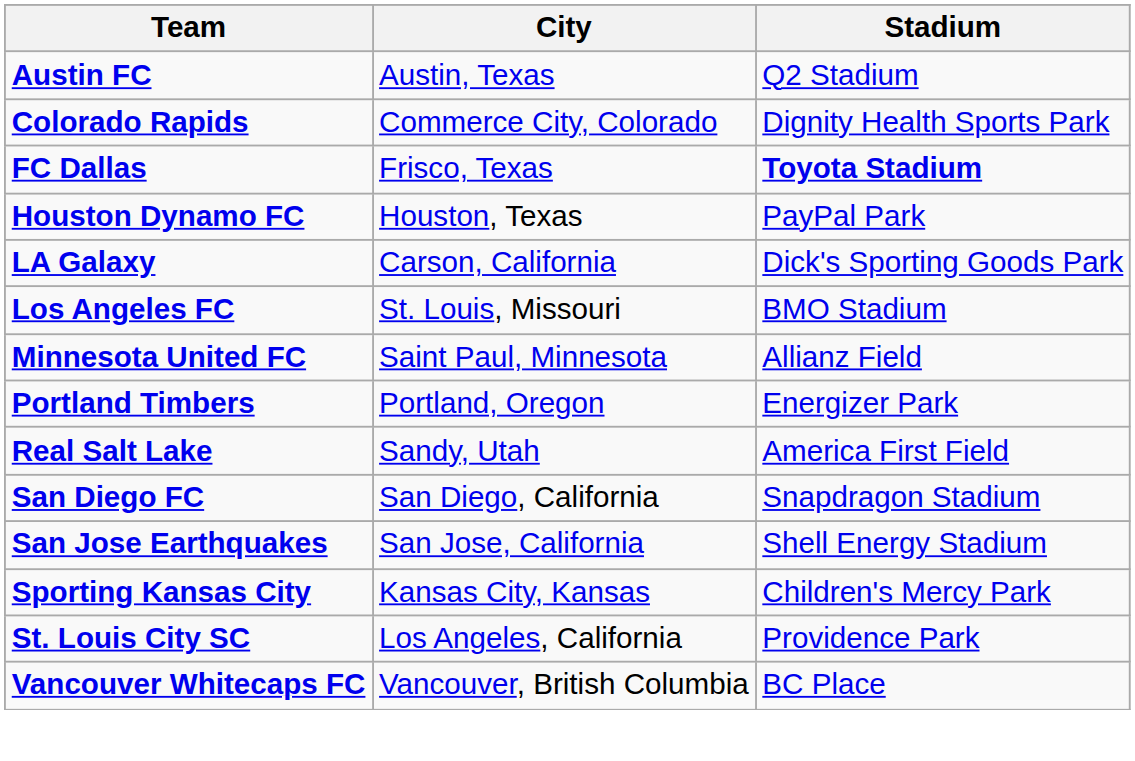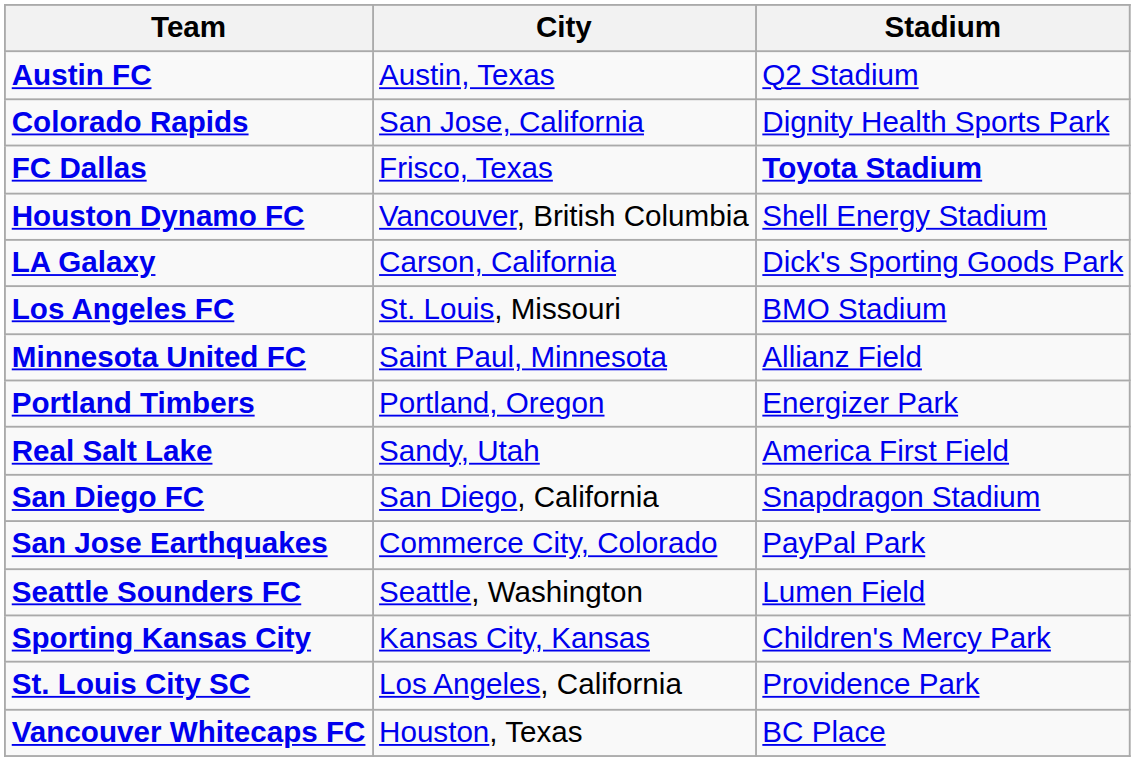Colorado Rapids | City: Commerce City, Colorado -> San Jose, California
Houston Dynamo FC | City: Houston, Texas -> Vancouver, British Columbia
Houston Dynamo FC | Stadium: PayPal Park -> Shell Energy Stadium
San Jose Earthquakes | City: San Jose, California -> Commerce City, Colorado
San Jose Earthquakes | Stadium: Shell Energy Stadium -> PayPal Park
+ row: Seattle Sounders FC | Seattle, Washington | Lumen Field
Vancouver Whitecaps FC | City: Vancouver, British Columbia -> Houston, Texas
